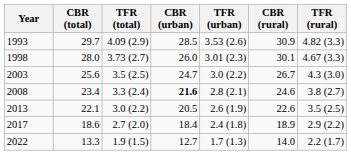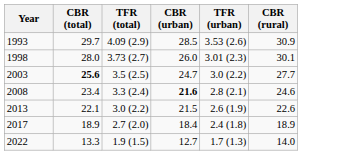- column: TFR (rural) | 4.82 (3.3) | 4.67 (3.3) | 4.3 (3.0) | 3.8 (2.7) | 3.5 (2.5) | 2.9 (2.2) | 2.2 (1.7)
2003 | CBR (total): normal -> bold
2003 | CBR (rural): 26.7 -> 27.7
2013 | CBR (urban): 20.5 -> 21.5
2017 | CBR (total): 18.6 -> 18.9
